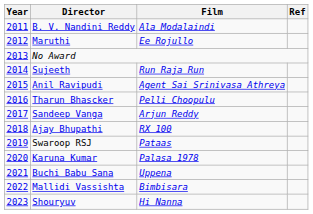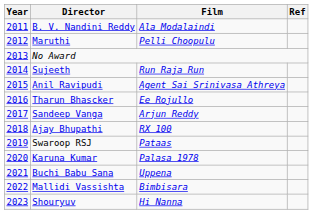Maruthi | Film: Ee Rojullo -> Pelli Choopulu
Tharun Bhascker | Film: Pelli Choopulu -> Ee Rojullo
